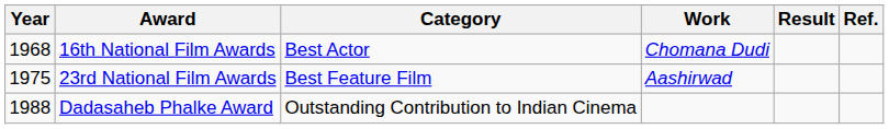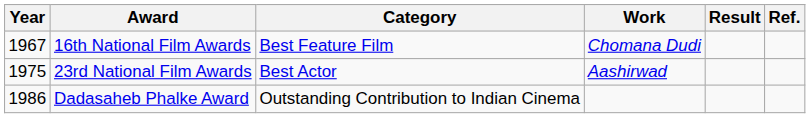16th National Film Awards | Year: 1968 -> 1967
16th National Film Awards | Category: Best Actor -> Best Feature Film
23rd National Film Awards | Category: Best Feature Film -> Best Actor
Dadasaheb Phalke Award | Year: 1988 -> 1986
